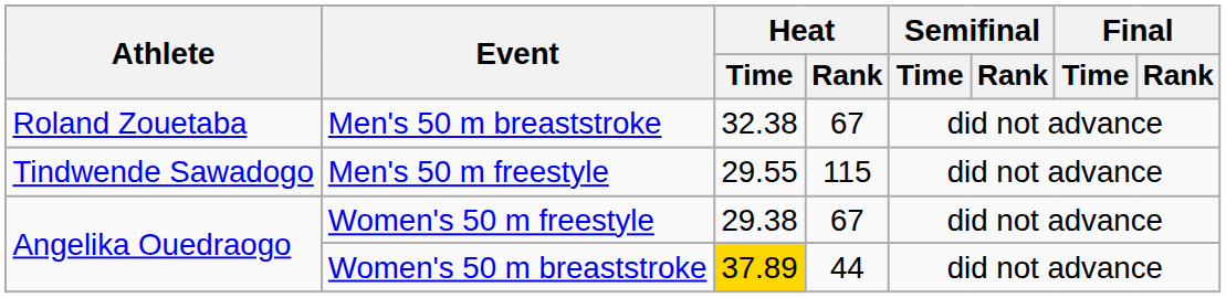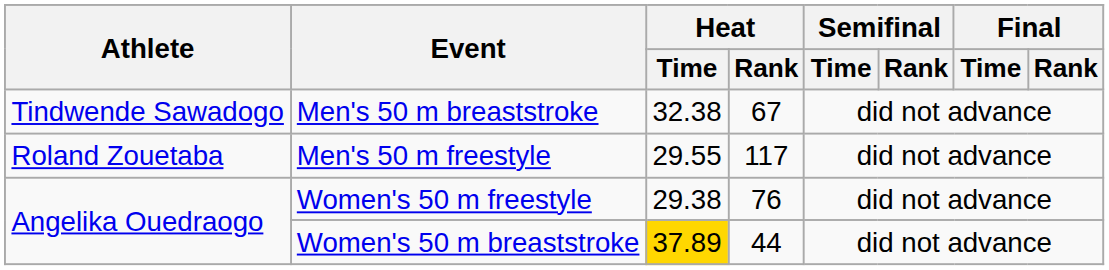Men's 50 m breaststroke | Athlete: Roland Zouetaba -> Tindwende Sawadogo
Men's 50 m freestyle | Athlete: Tindwende Sawadogo -> Roland Zouetaba
Men's 50 m freestyle | Heat / Rank: 115 -> 117
Women's 50 m freestyle | Heat / Rank: 67 -> 76
